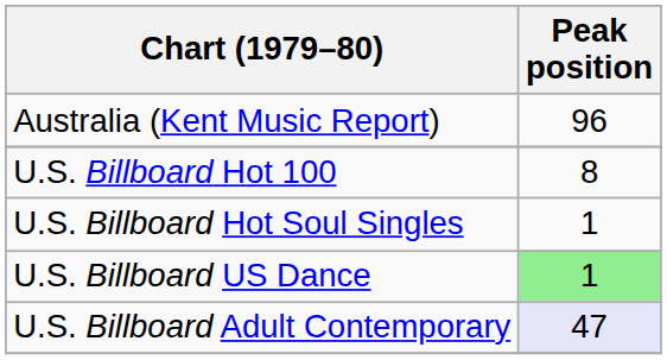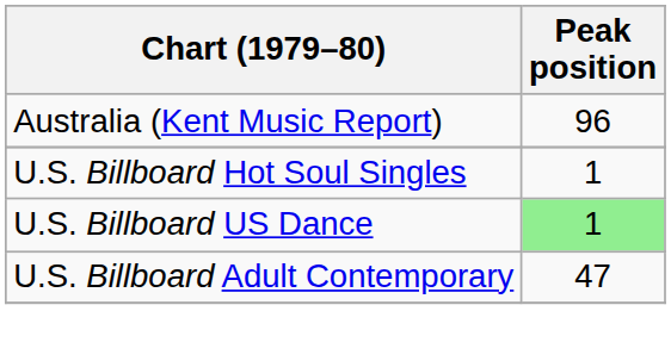- row: U.S. Billboard Hot 100 | 8
U.S. Billboard Adult Contemporary | Peak position: lavender background -> no background
